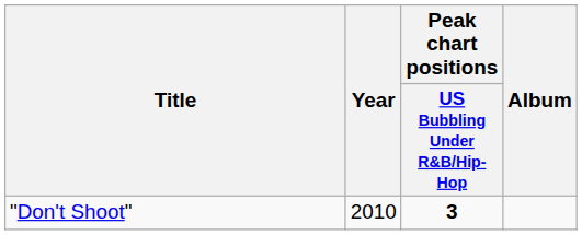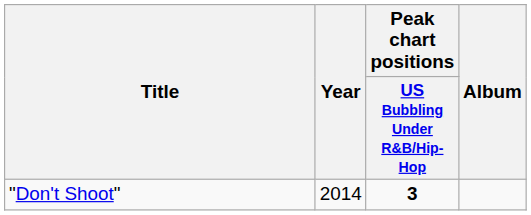"Don't Shoot" | Year: 2010 -> 2014
